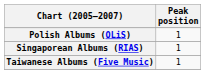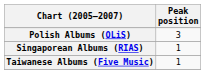Polish Albums (OLiS) | Peak position: 1 -> 3
